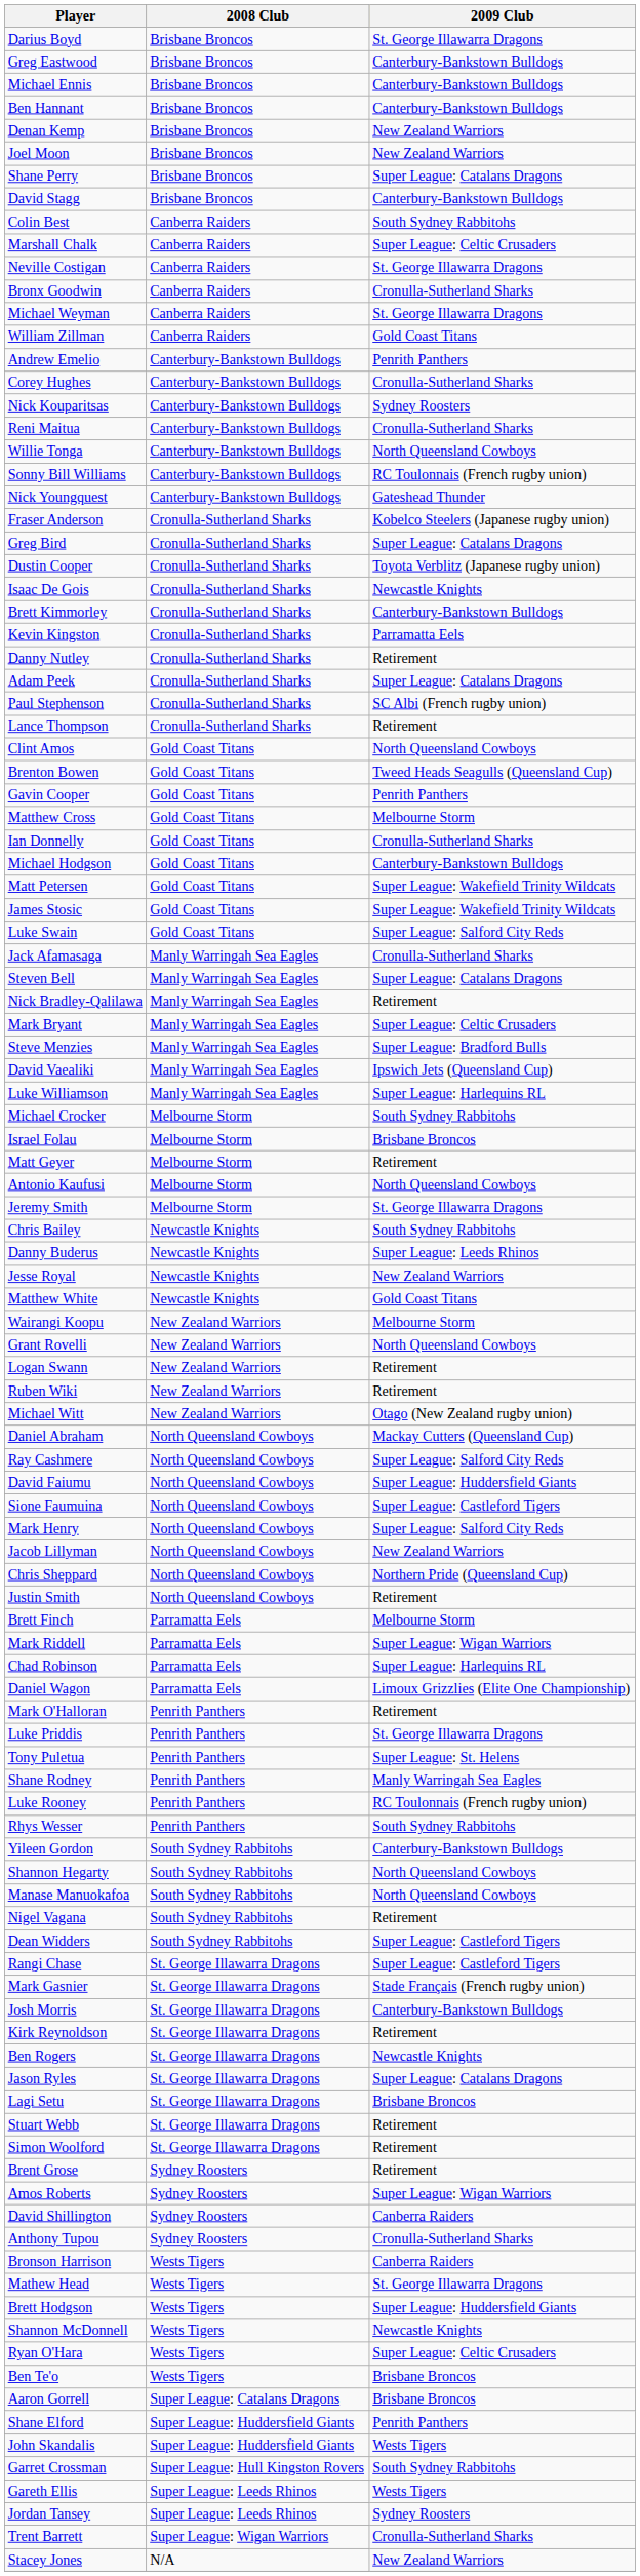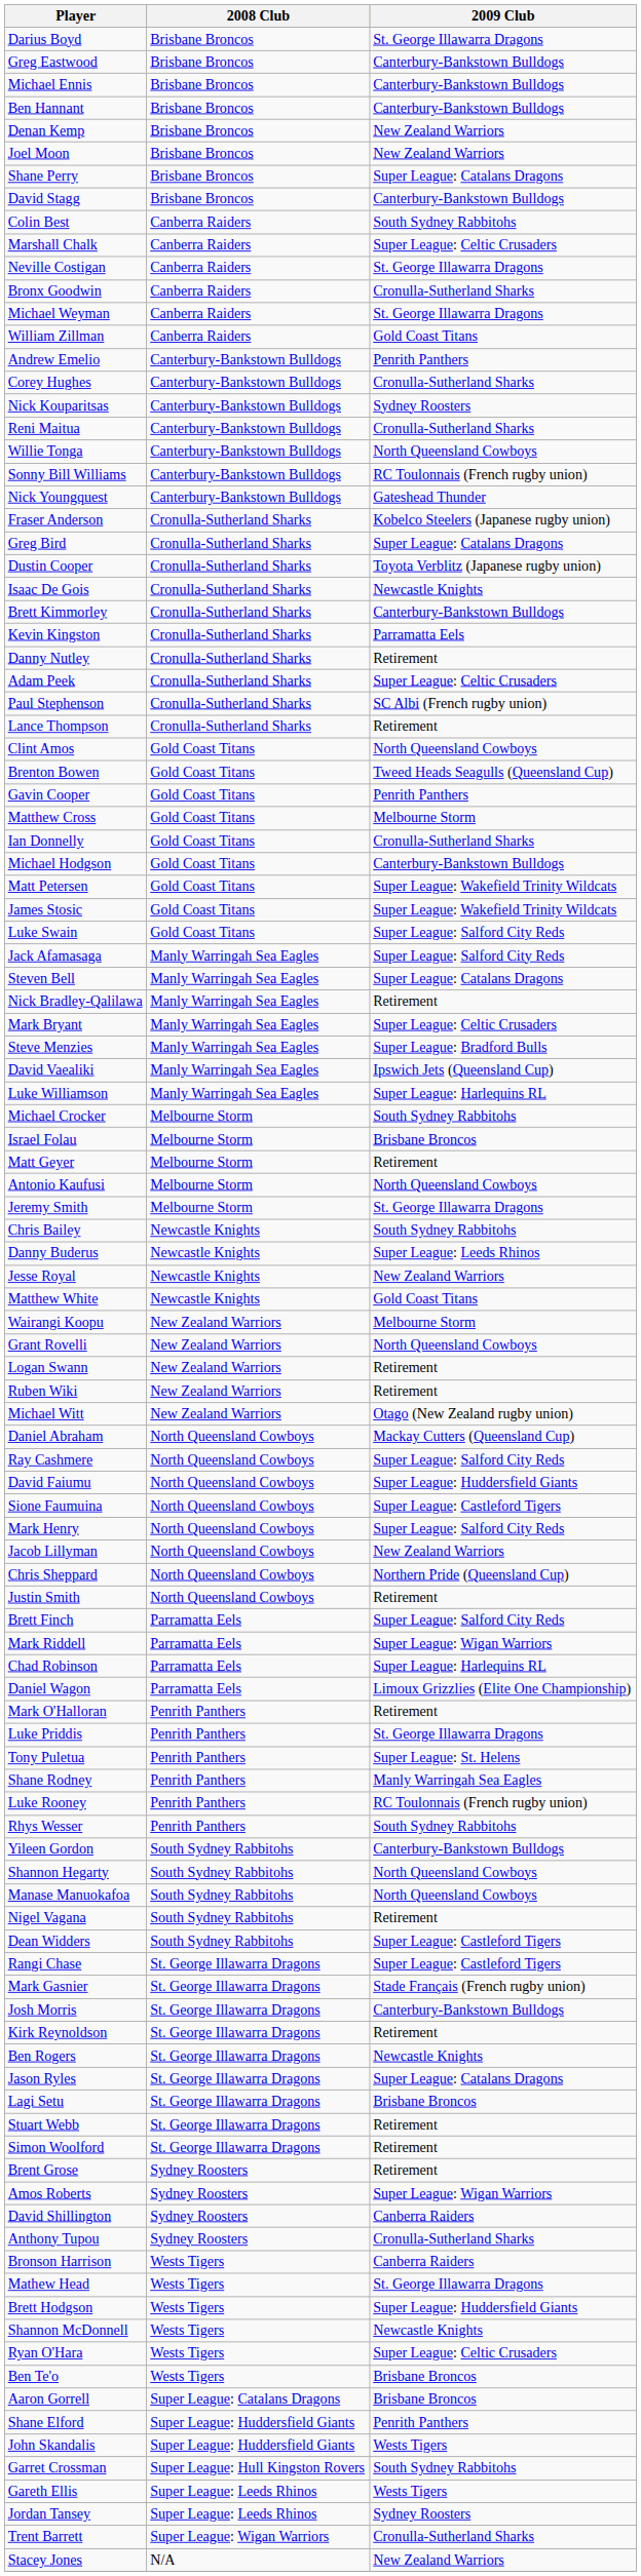Adam Peek | 2009 Club: Super League: Catalans Dragons -> Super League: Celtic Crusaders
Jack Afamasaga | 2009 Club: Cronulla-Sutherland Sharks -> Super League: Salford City Reds
Brett Finch | 2009 Club: Melbourne Storm -> Super League: Salford City Reds
